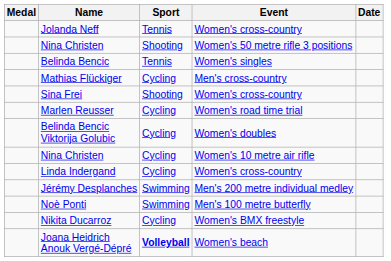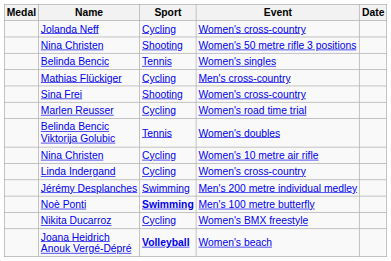Jolanda Neff | Sport: Tennis -> Cycling
Belinda Bencic Viktorija Golubic | Sport: Cycling -> Tennis
Noè Ponti | Sport: normal -> bold
